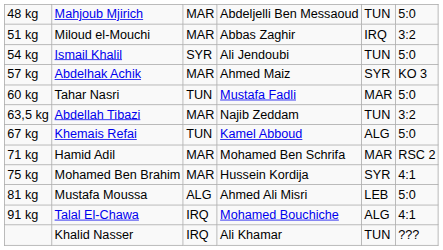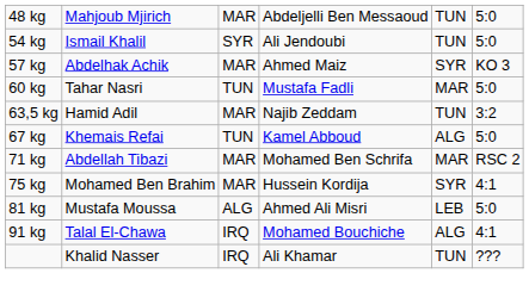- row: 51 kg | Miloud el-Mouchi | MAR | Abbas Zaghir | IRQ | 3:2
63,5 kg | column 2: Abdellah Tibazi -> Hamid Adil
71 kg | column 2: Hamid Adil -> Abdellah Tibazi
